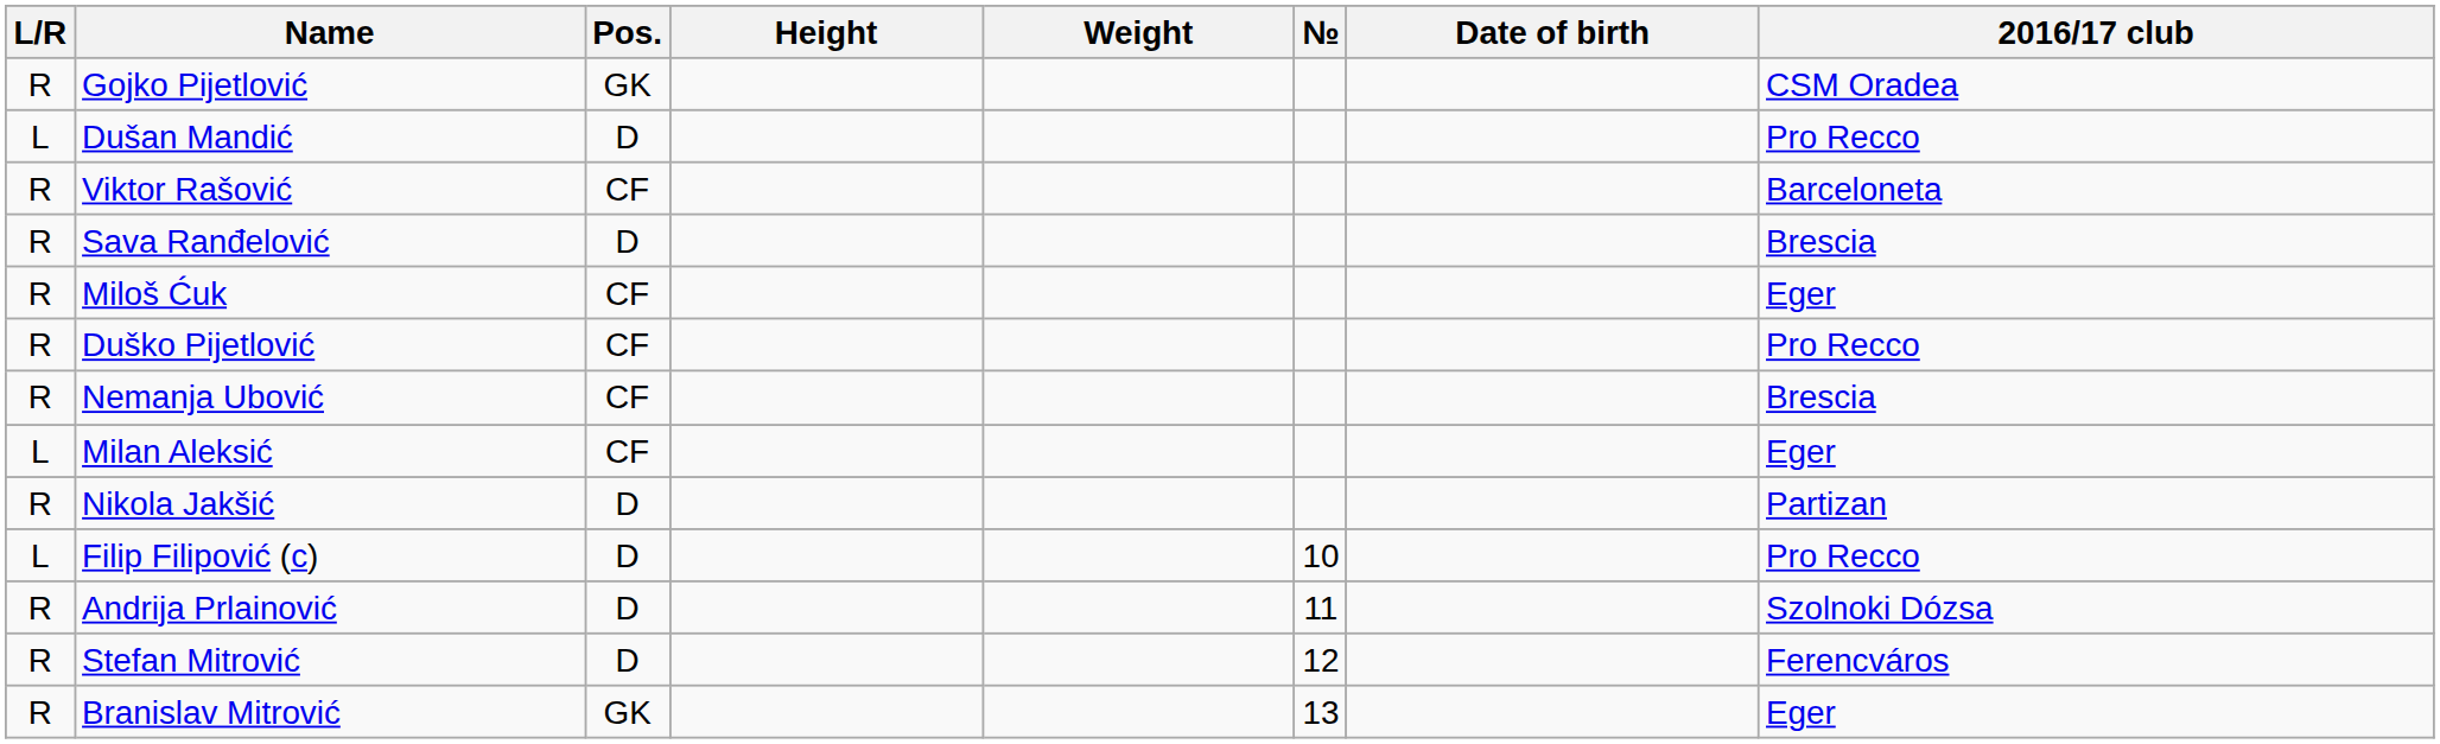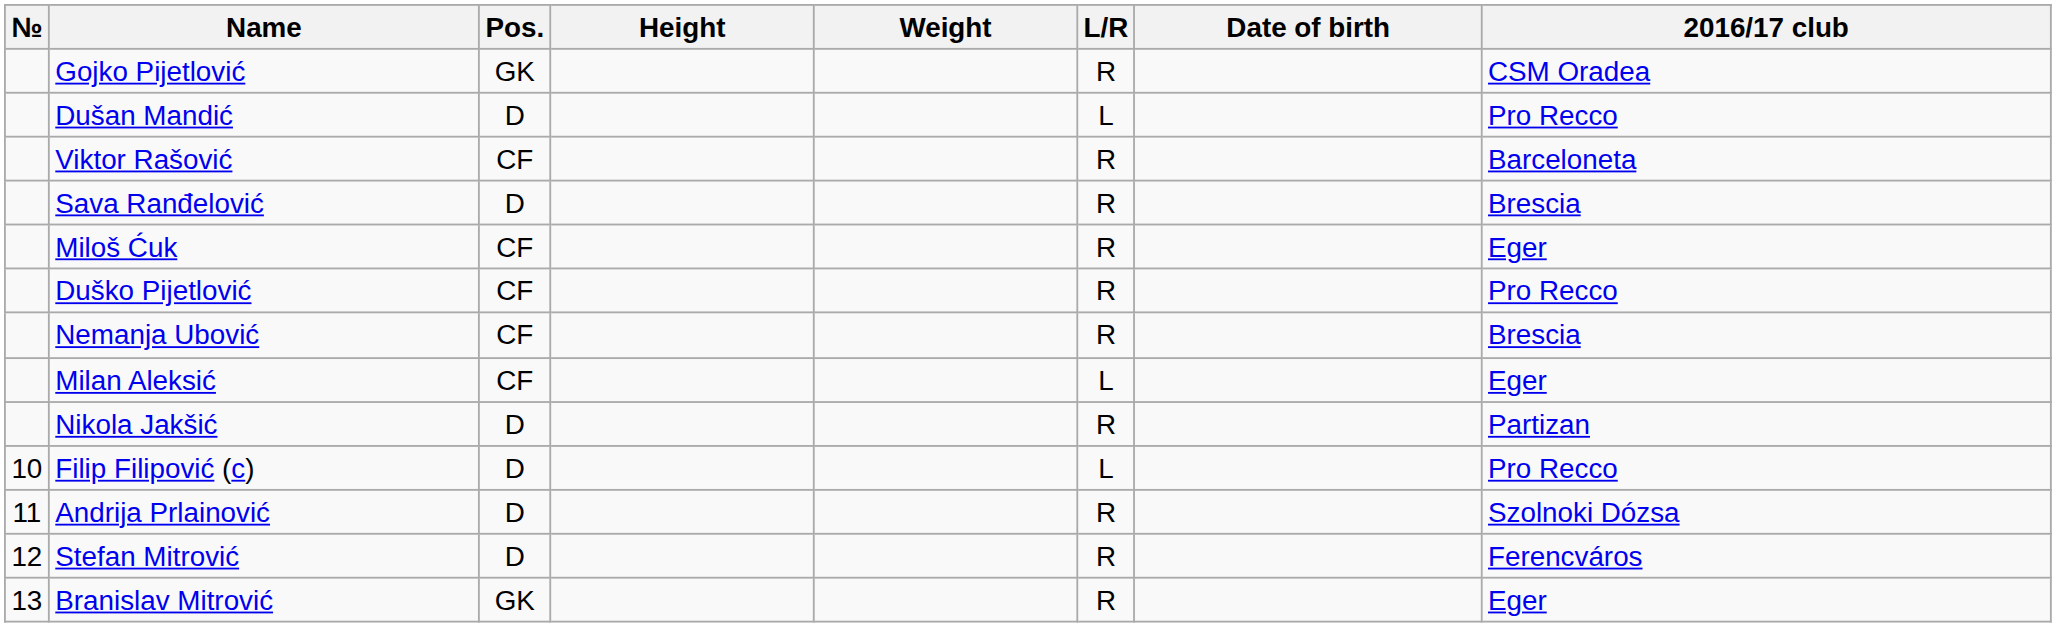columns swapped: № <-> L/R
